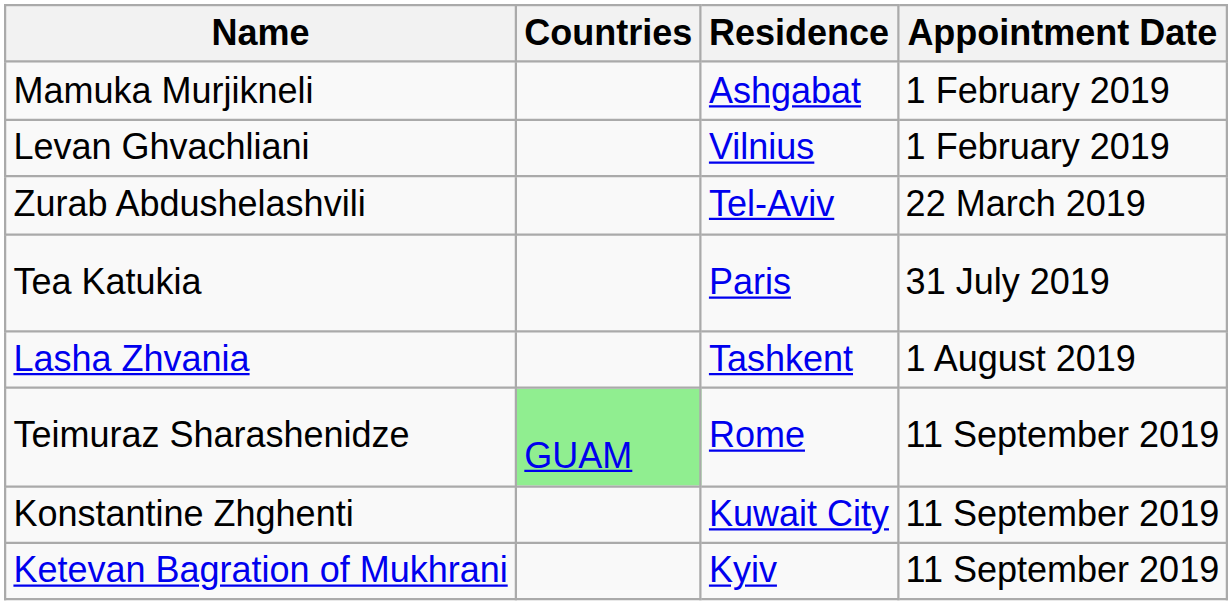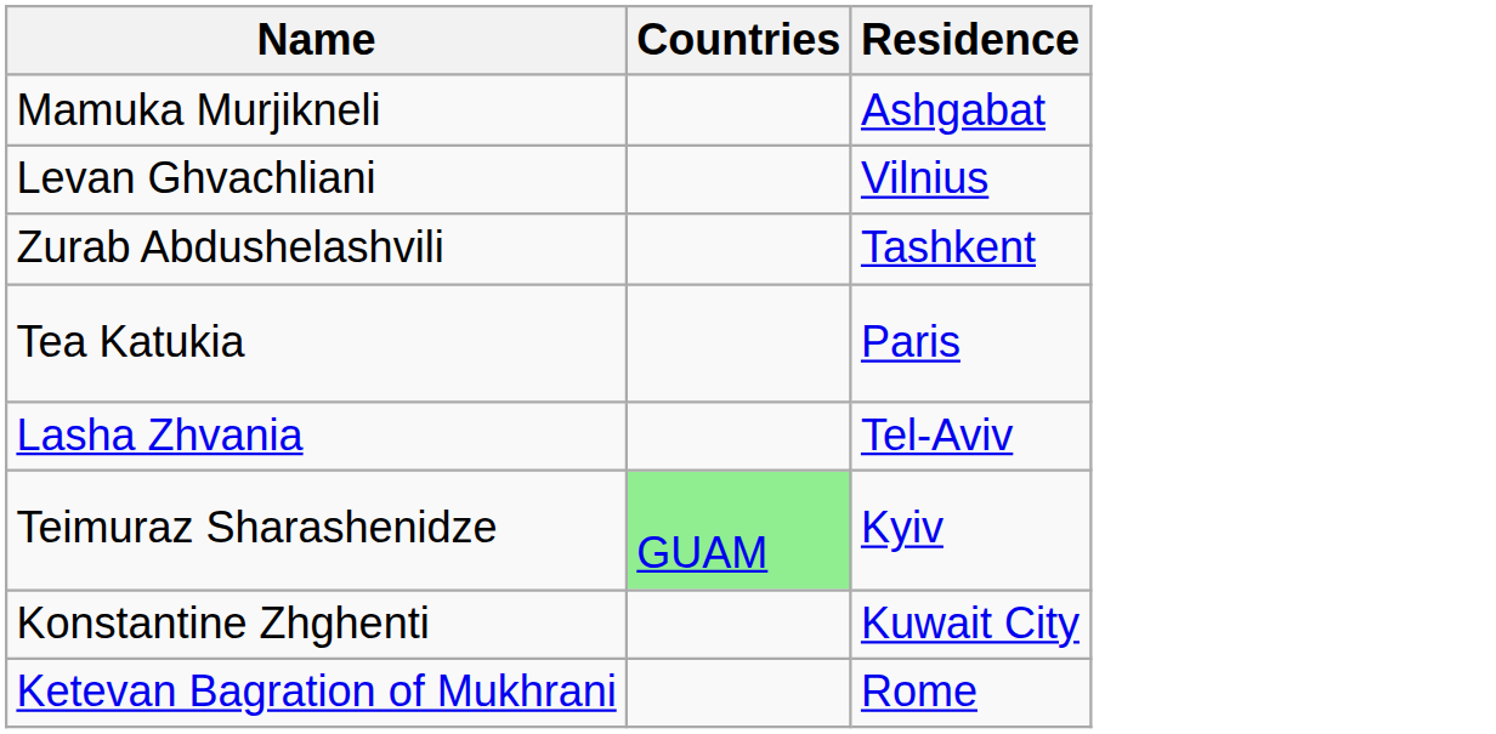- column: Appointment Date | 1 February 2019 | 1 February 2019 | 22 March 2019 | 31 July 2019 | 1 August 2019 | 11 September 2019 | 11 September 2019 | 11 September 2019
Zurab Abdushelashvili | Residence: Tel-Aviv -> Tashkent
Lasha Zhvania | Residence: Tashkent -> Tel-Aviv
Teimuraz Sharashenidze | Residence: Rome -> Kyiv
Ketevan Bagration of Mukhrani | Residence: Kyiv -> Rome
